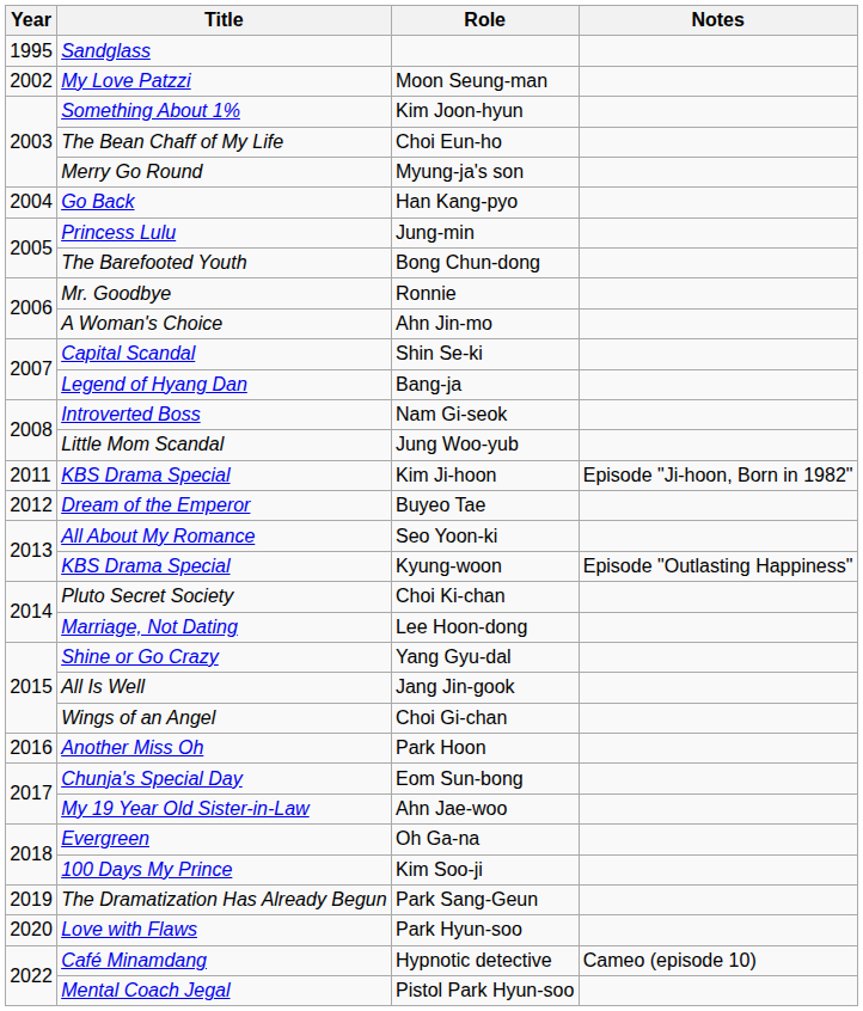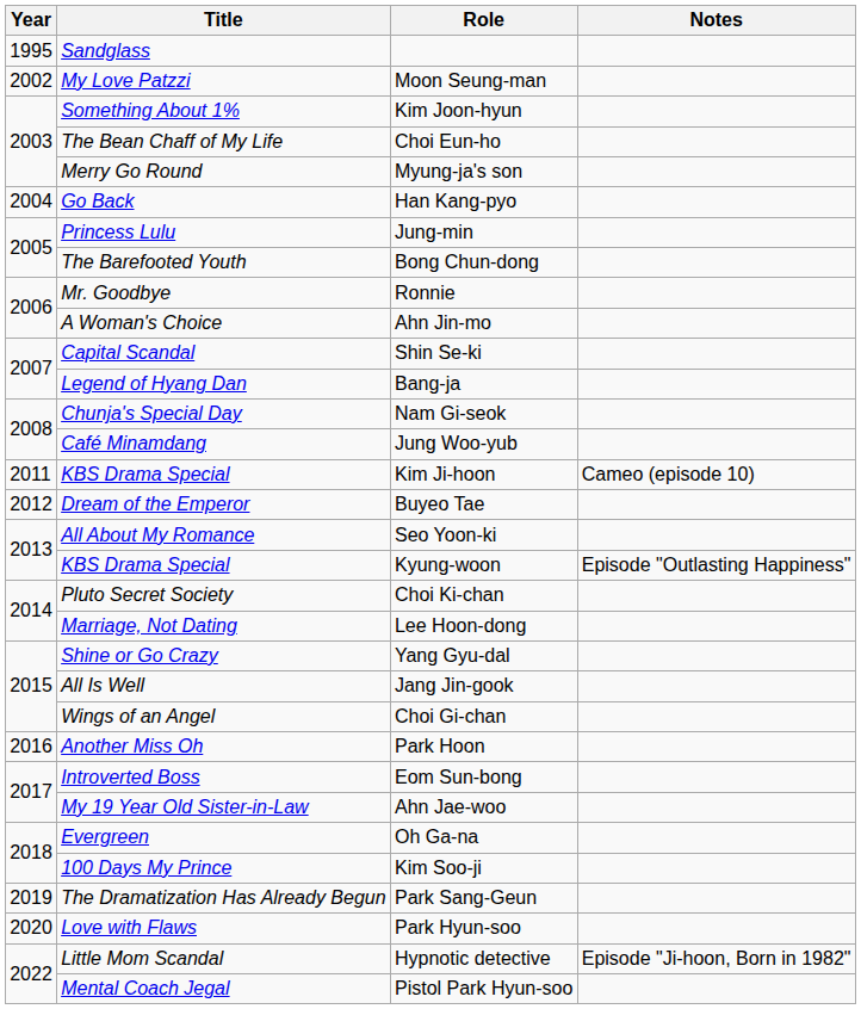Nam Gi-seok | Title: Introverted Boss -> Chunja's Special Day
Jung Woo-yub | Title: Little Mom Scandal -> Café Minamdang
Kim Ji-hoon | Notes: Episode "Ji-hoon, Born in 1982" -> Cameo (episode 10)
Eom Sun-bong | Title: Chunja's Special Day -> Introverted Boss
Hypnotic detective | Title: Café Minamdang -> Little Mom Scandal
Hypnotic detective | Notes: Cameo (episode 10) -> Episode "Ji-hoon, Born in 1982"
